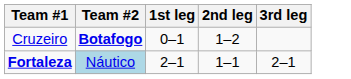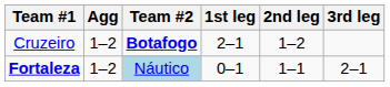+ column: Agg | 1–2 | 1–2
Cruzeiro | 1st leg: 0–1 -> 2–1
Fortaleza | 1st leg: 2–1 -> 0–1
